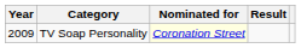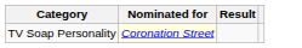- column: Year | 2009
